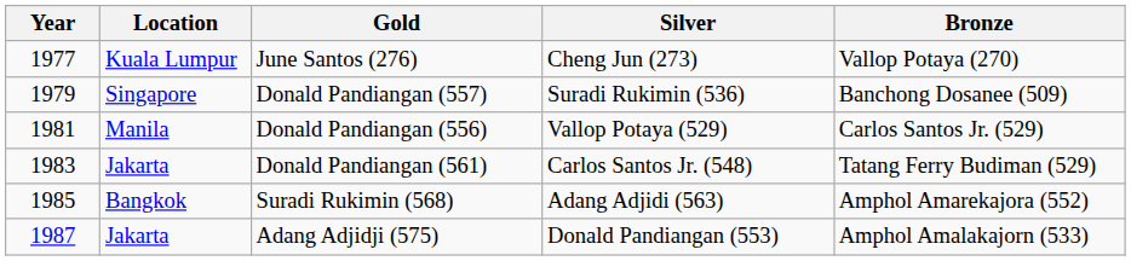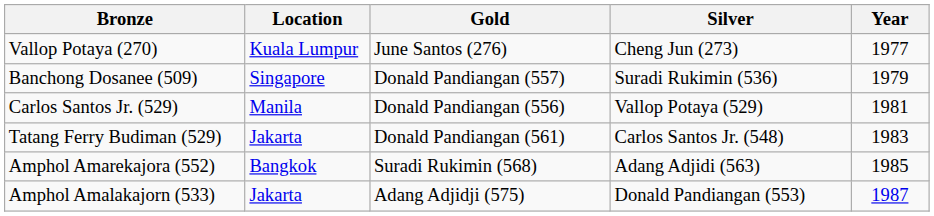columns swapped: Year <-> Bronze
